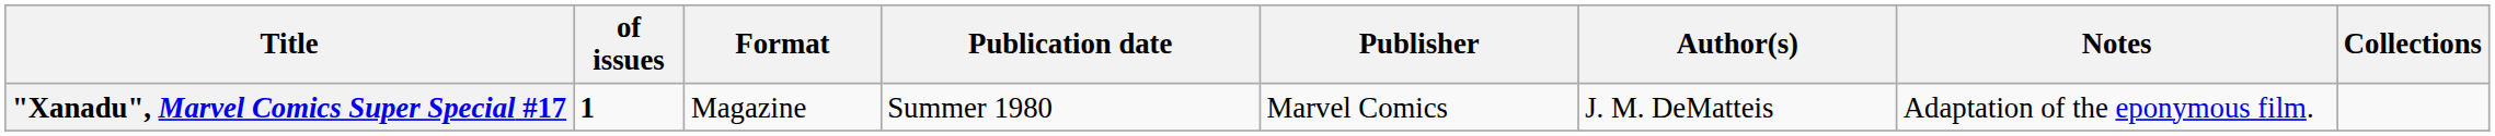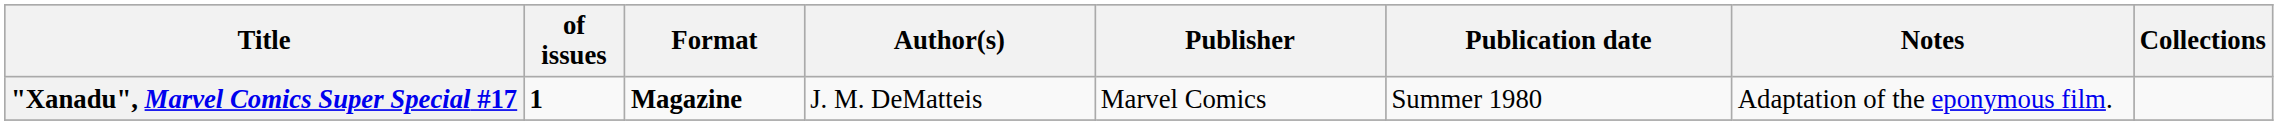columns swapped: Author(s) <-> Publication date
"Xanadu", Marvel Comics Super Special #17 | Format: normal -> bold
